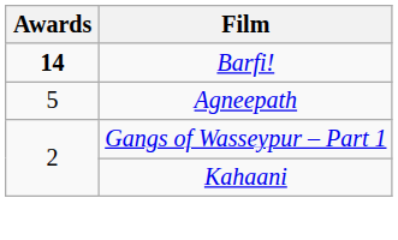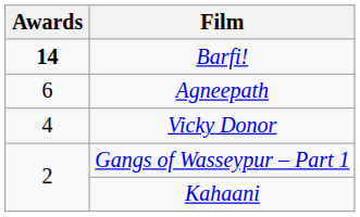Agneepath | Awards: 5 -> 6
+ row: 4 | Vicky Donor
